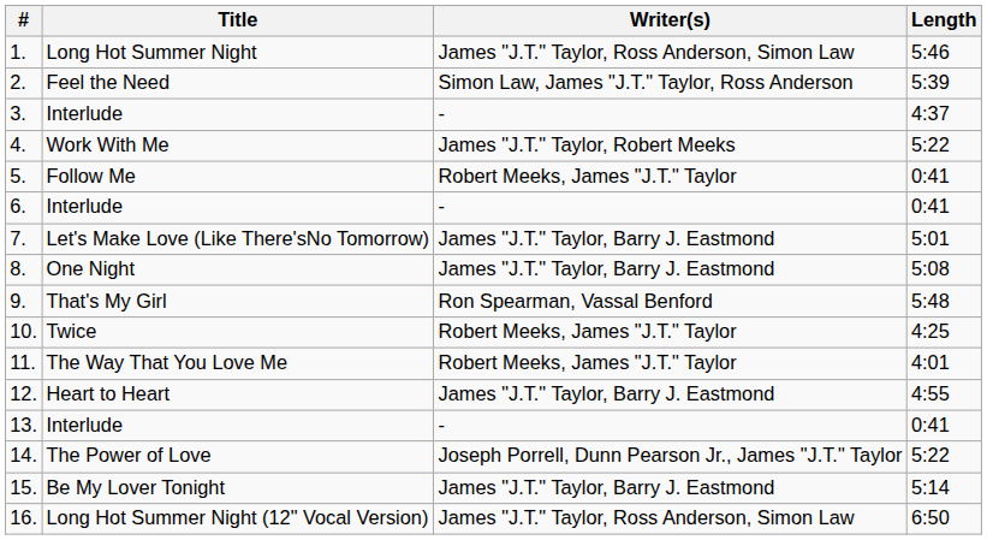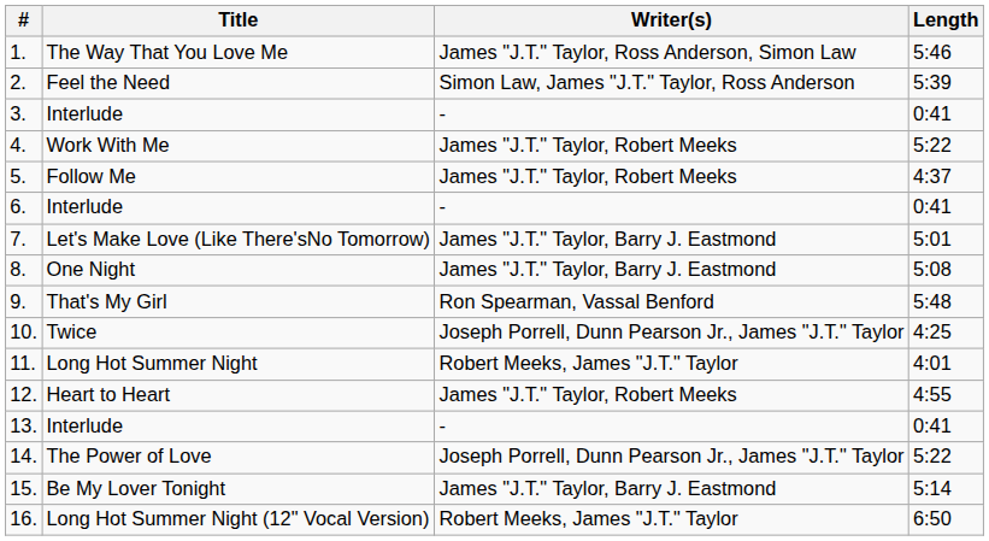1. | Title: Long Hot Summer Night -> The Way That You Love Me
3. | Length: 4:37 -> 0:41
5. | Writer(s): Robert Meeks, James "J.T." Taylor -> James "J.T." Taylor, Robert Meeks
5. | Length: 0:41 -> 4:37
10. | Writer(s): Robert Meeks, James "J.T." Taylor -> Joseph Porrell, Dunn Pearson Jr., James "J.T." Taylor
11. | Title: The Way That You Love Me -> Long Hot Summer Night
12. | Writer(s): James "J.T." Taylor, Barry J. Eastmond -> James "J.T." Taylor, Robert Meeks
16. | Writer(s): James "J.T." Taylor, Ross Anderson, Simon Law -> Robert Meeks, James "J.T." Taylor
